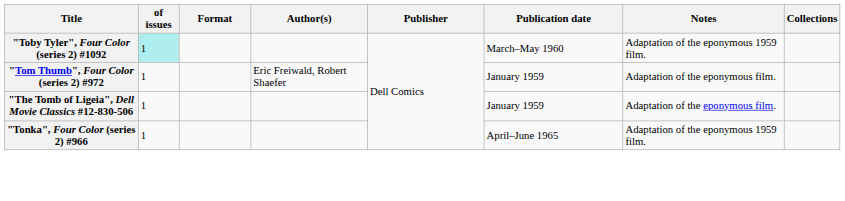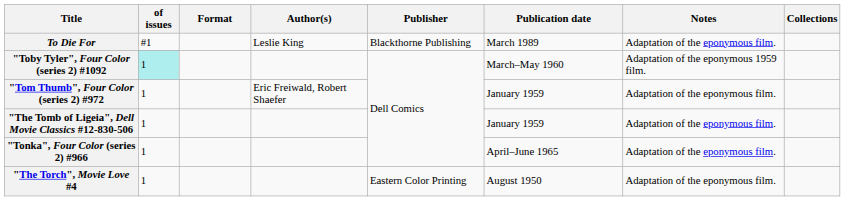+ row: To Die For | #1 | Leslie King | Blackthorne Publishing | March 1989 | Adaptation of the eponymous film.
"Tonka", Four Color (series 2) #966 | Notes: Adaptation of the eponymous 1959 film. -> Adaptation of the eponymous film.
+ row: "The Torch", Movie Love #4 | 1 | Eastern Color Printing | August 1950 | Adaptation of the eponymous film.
